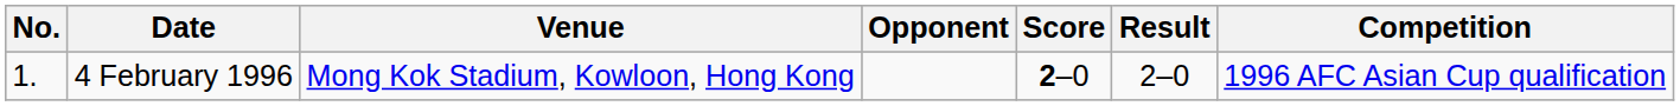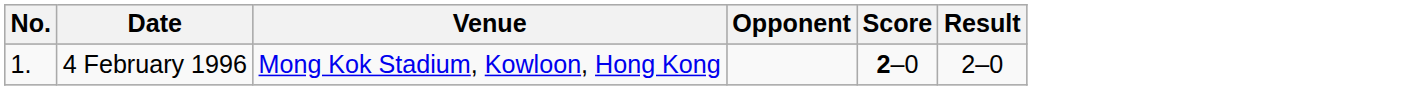- column: Competition | 1996 AFC Asian Cup qualification
